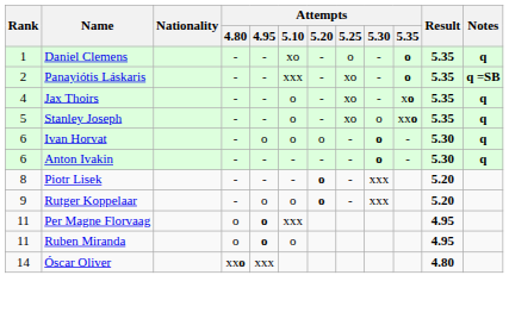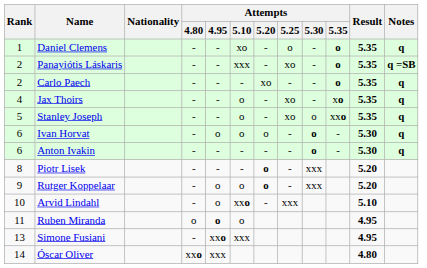+ row: 2 | Carlo Paech | - | - | - | xo | - | - | o | 5.35 | q
+ row: 10 | Arvid Lindahl | - | o | xxo | - | xxx | 5.10
- row: 11 | Per Magne Florvaag | o | o | xxx | 4.95
+ row: 13 | Simone Fusiani | - | xxo | xxx | 4.95
